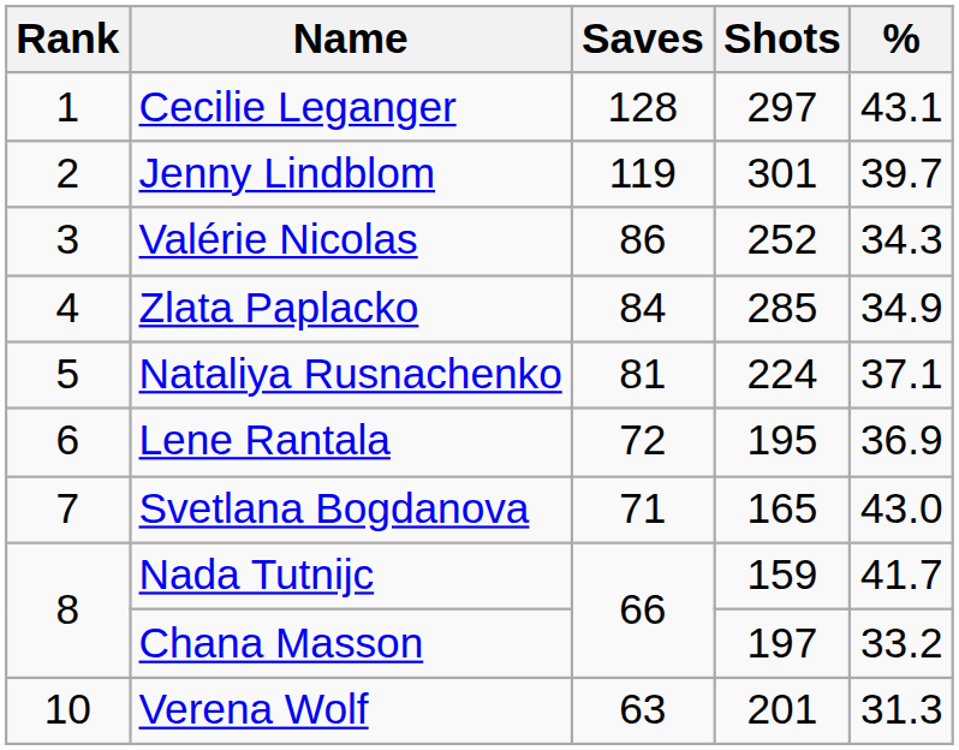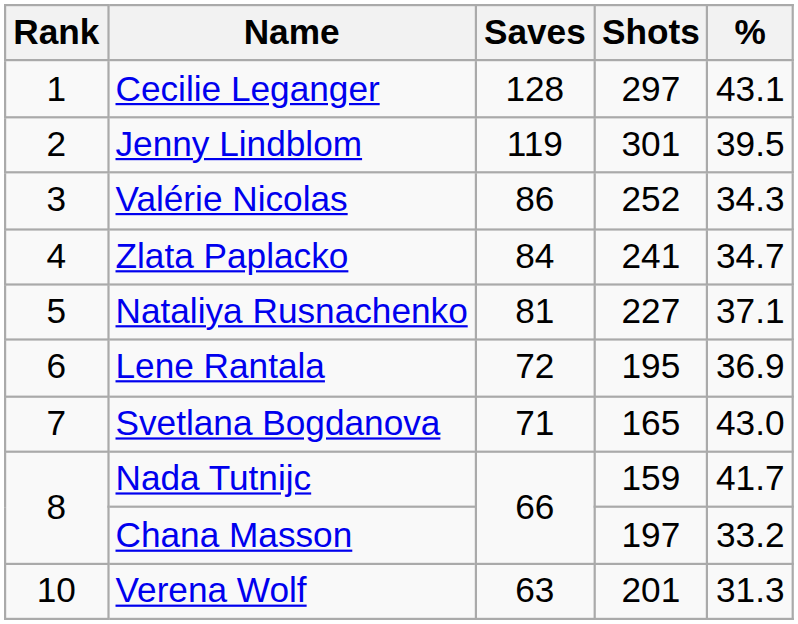Jenny Lindblom | %: 39.7 -> 39.5
Zlata Paplacko | Shots: 285 -> 241
Zlata Paplacko | %: 34.9 -> 34.7
Nataliya Rusnachenko | Shots: 224 -> 227
